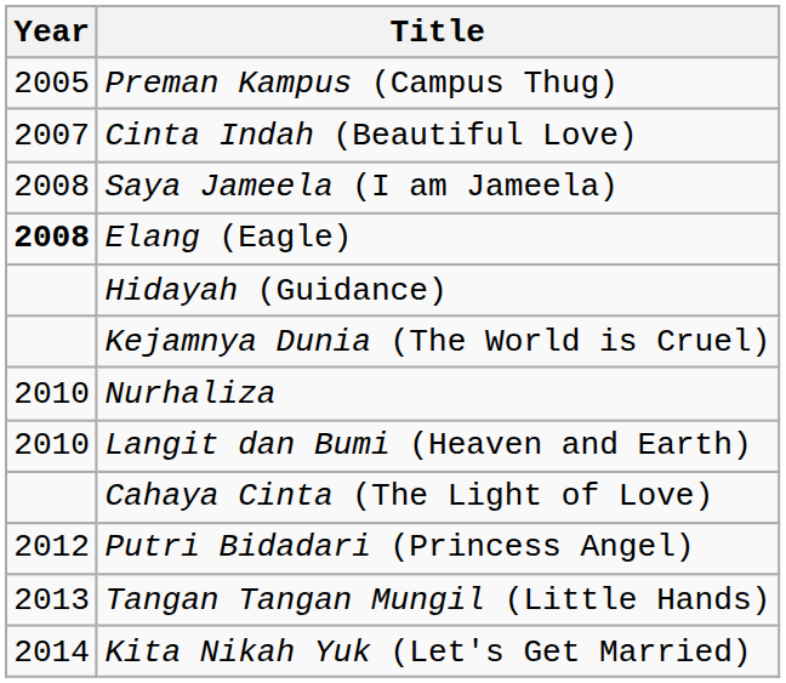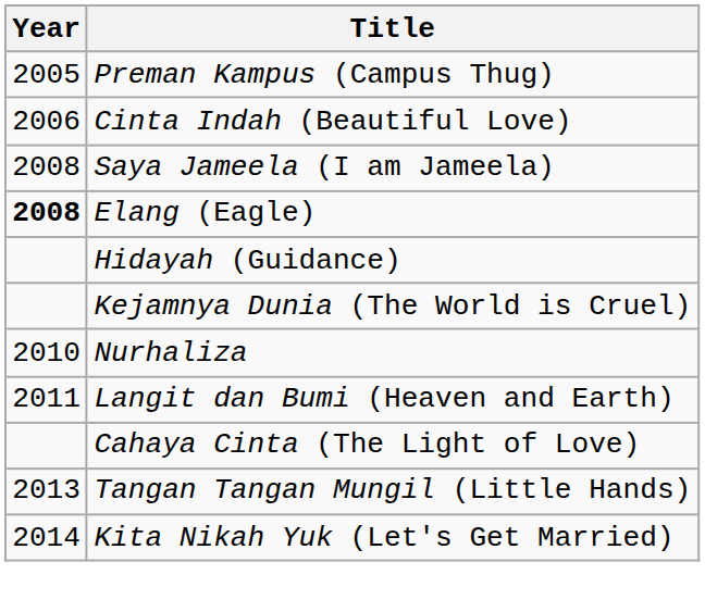Cinta Indah (Beautiful Love) | Year: 2007 -> 2006
Langit dan Bumi (Heaven and Earth) | Year: 2010 -> 2011
- row: 2012 | Putri Bidadari (Princess Angel)
